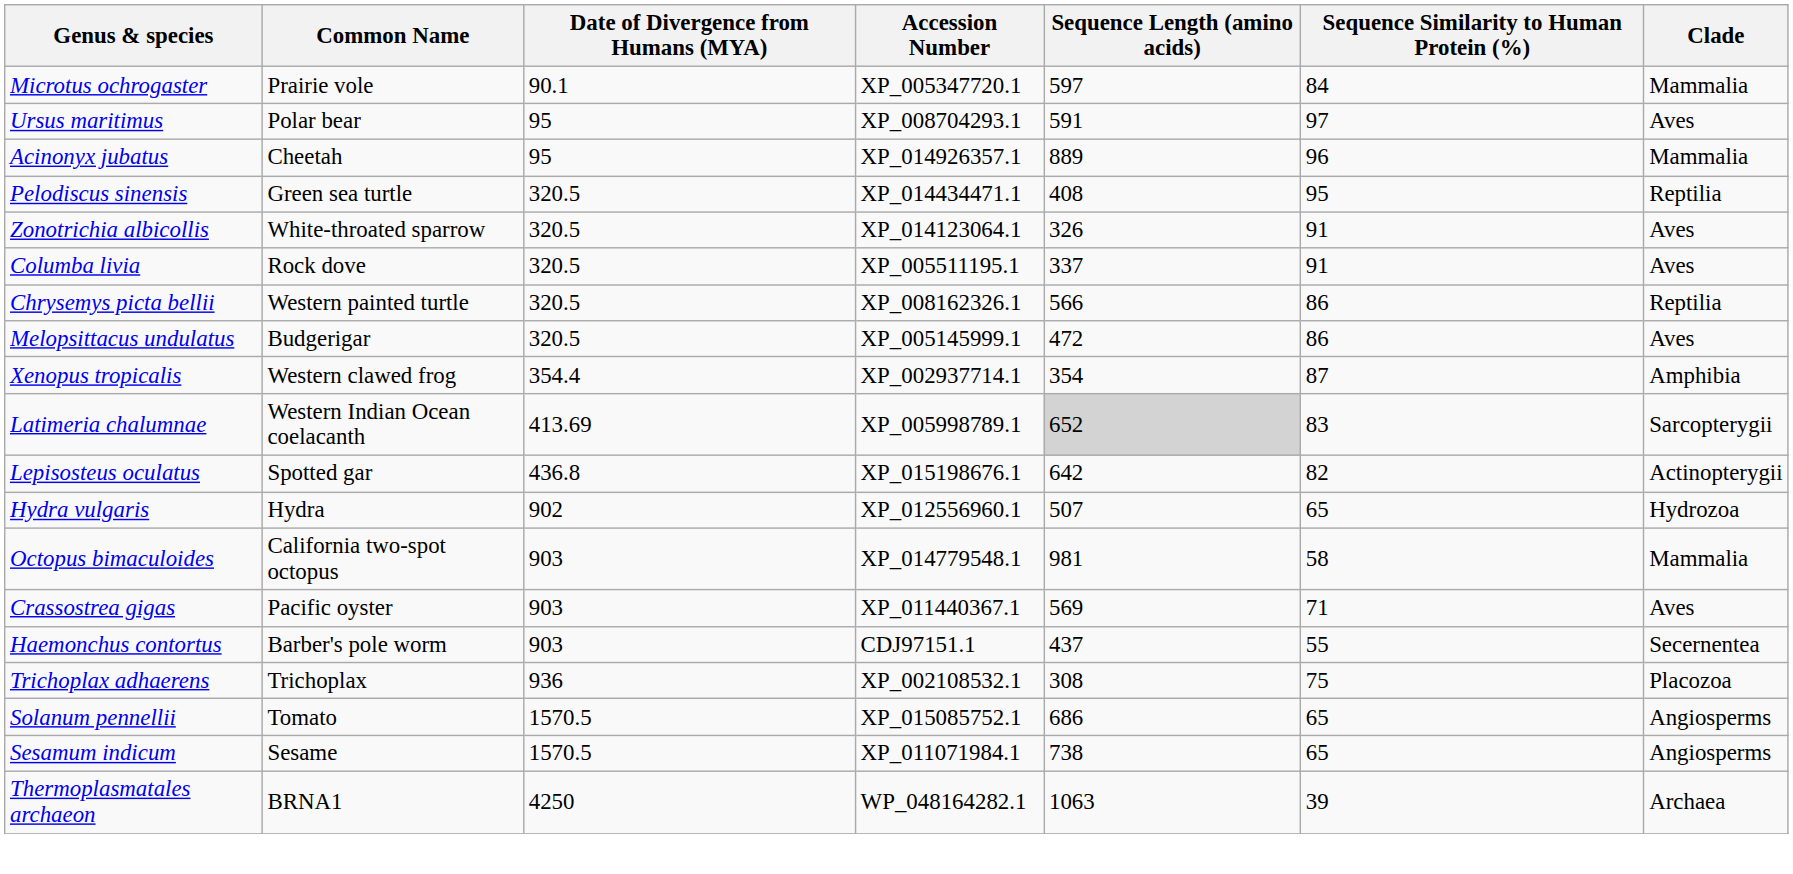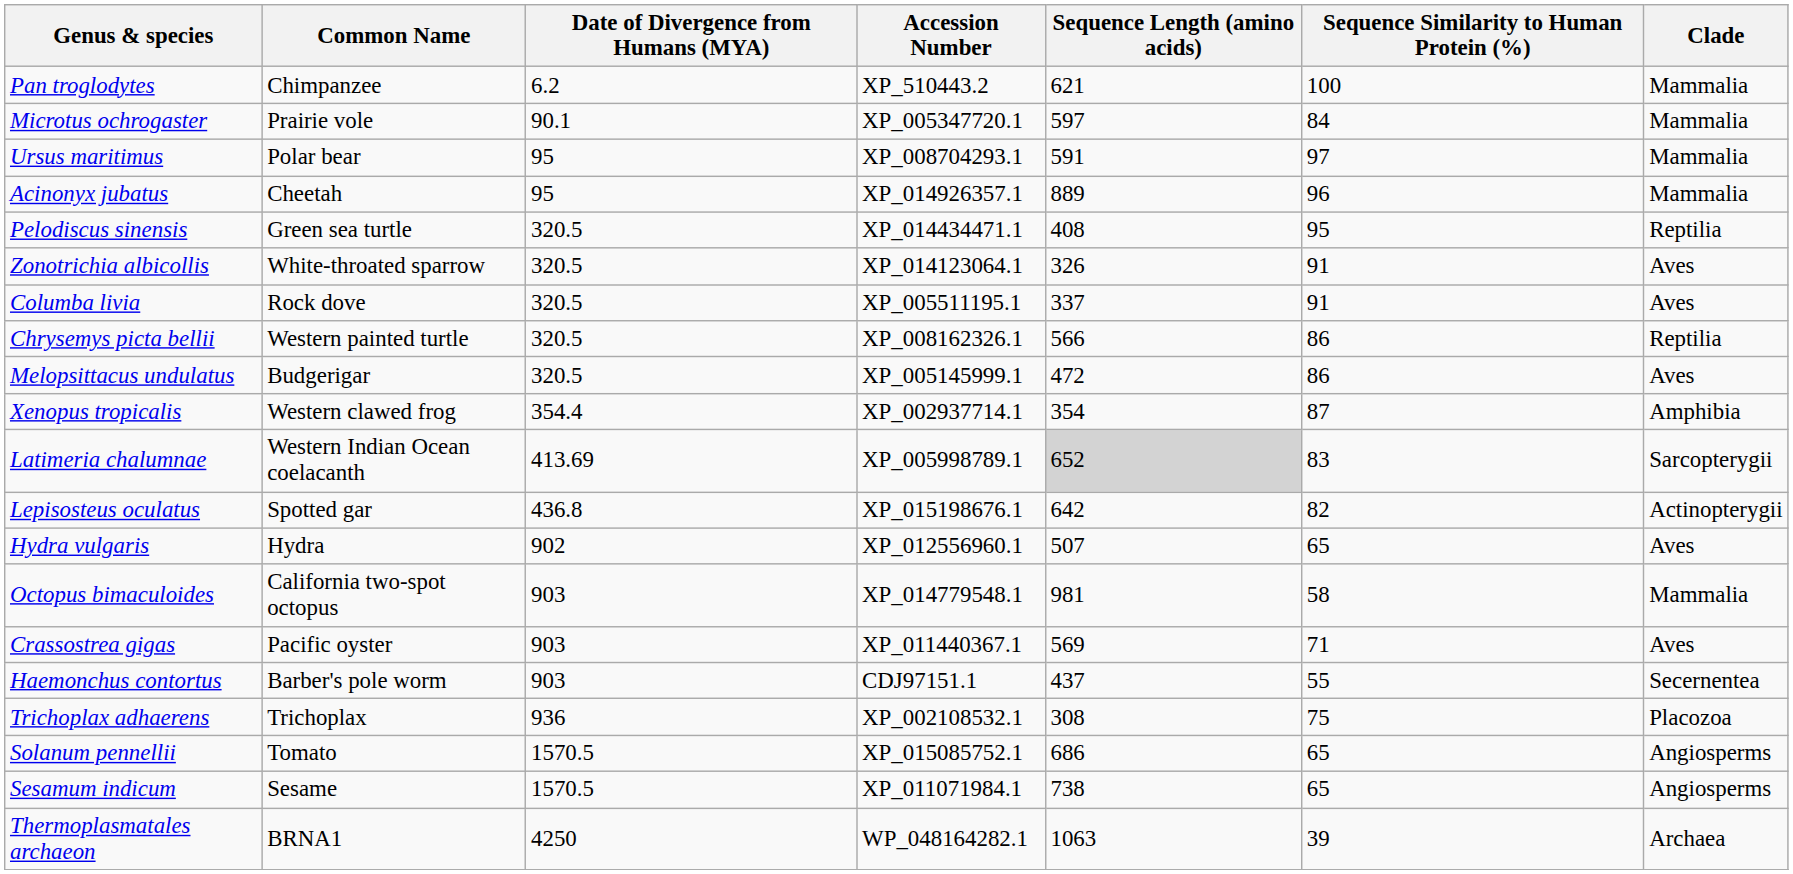+ row: Pan troglodytes | Chimpanzee | 6.2 | XP_510443.2 | 621 | 100 | Mammalia
Ursus maritimus | Clade: Aves -> Mammalia
Hydra vulgaris | Clade: Hydrozoa -> Aves
